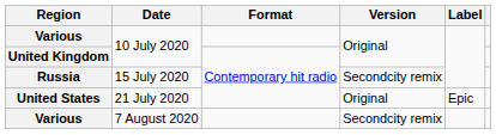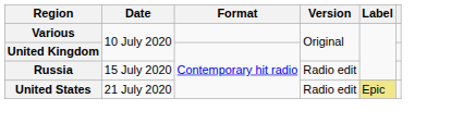Russia | Version: Secondcity remix -> Radio edit
United States | Version: Original -> Radio edit
United States | Label: no background -> khaki background
- row: Various | 7 August 2020 | Secondcity remix
